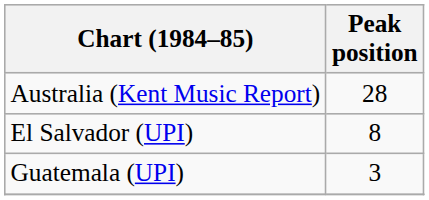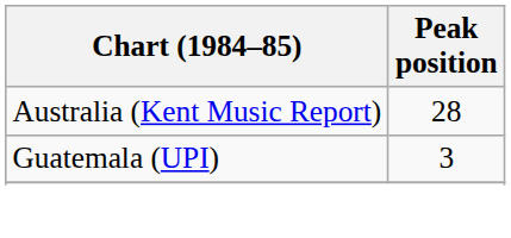- row: El Salvador (UPI) | 8
